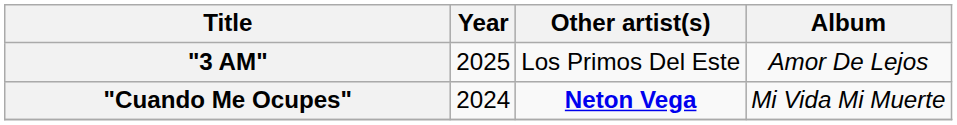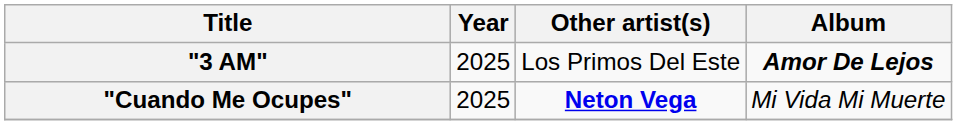"3 AM" | Album: normal -> bold
"Cuando Me Ocupes" | Year: 2024 -> 2025
